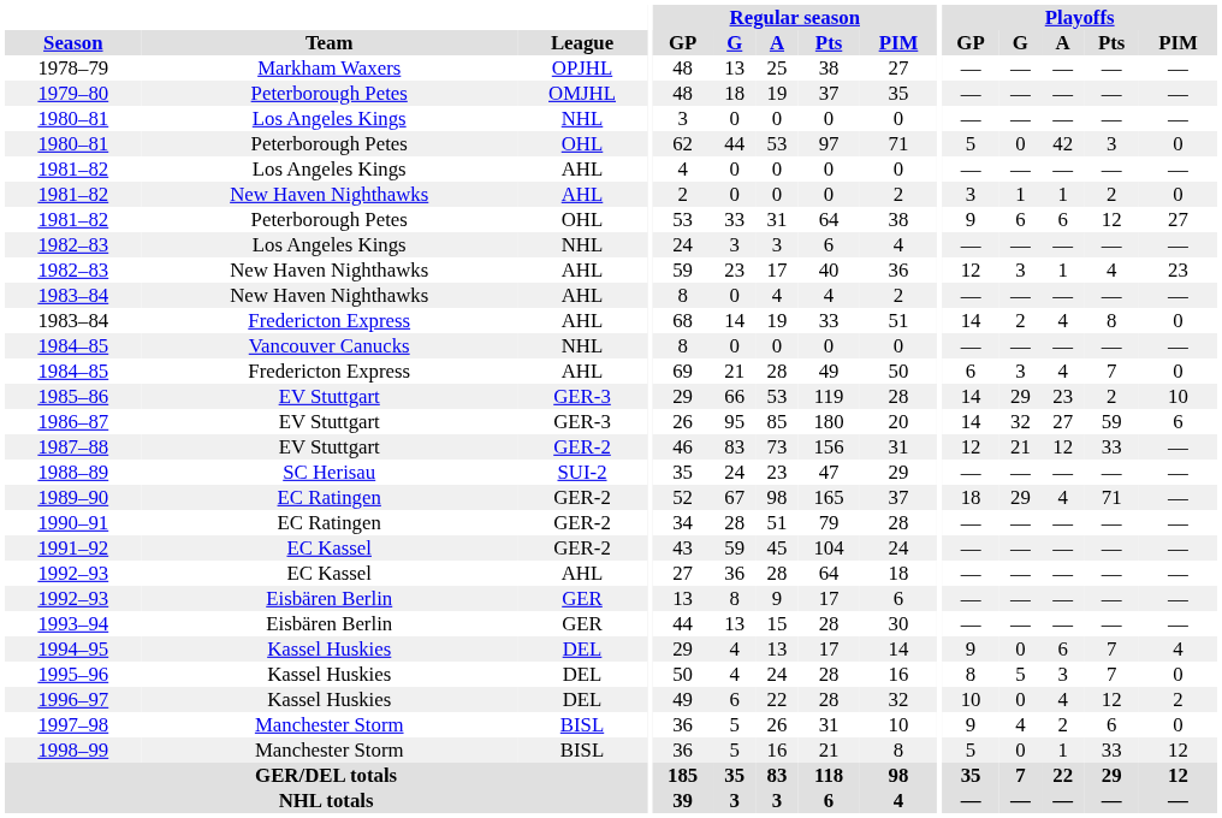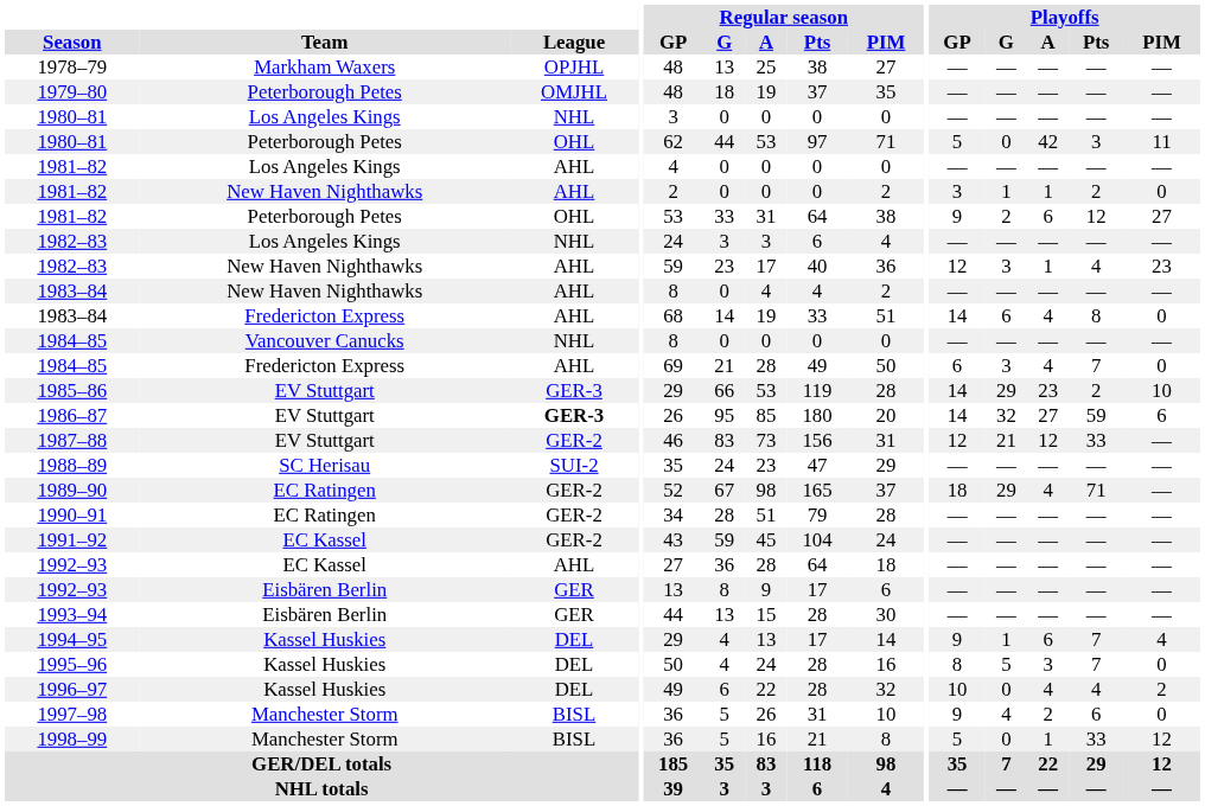1980–81 / Peterborough Petes | Playoffs / PIM: 0 -> 11
1981–82 / Peterborough Petes | Playoffs / G: 6 -> 2
1983–84 / Fredericton Express | Playoffs / G: 2 -> 6
1986–87 | League: normal -> bold
1994–95 | Playoffs / G: 0 -> 1
1996–97 | Playoffs / Pts: 12 -> 4
